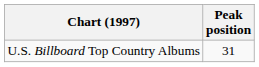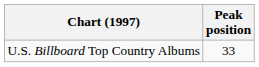U.S. Billboard Top Country Albums | Peak position: 31 -> 33
